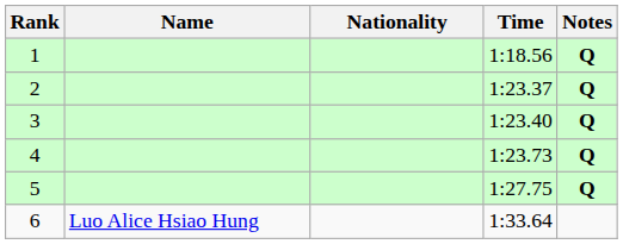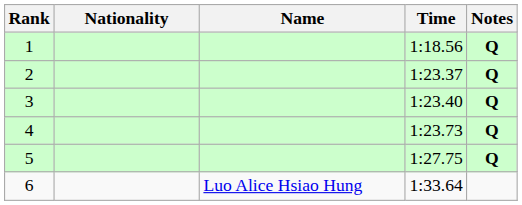columns swapped: Name <-> Nationality
